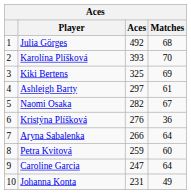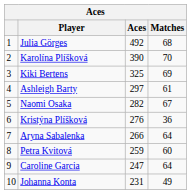Karolína Plíšková | Aces: 393 -> 390
